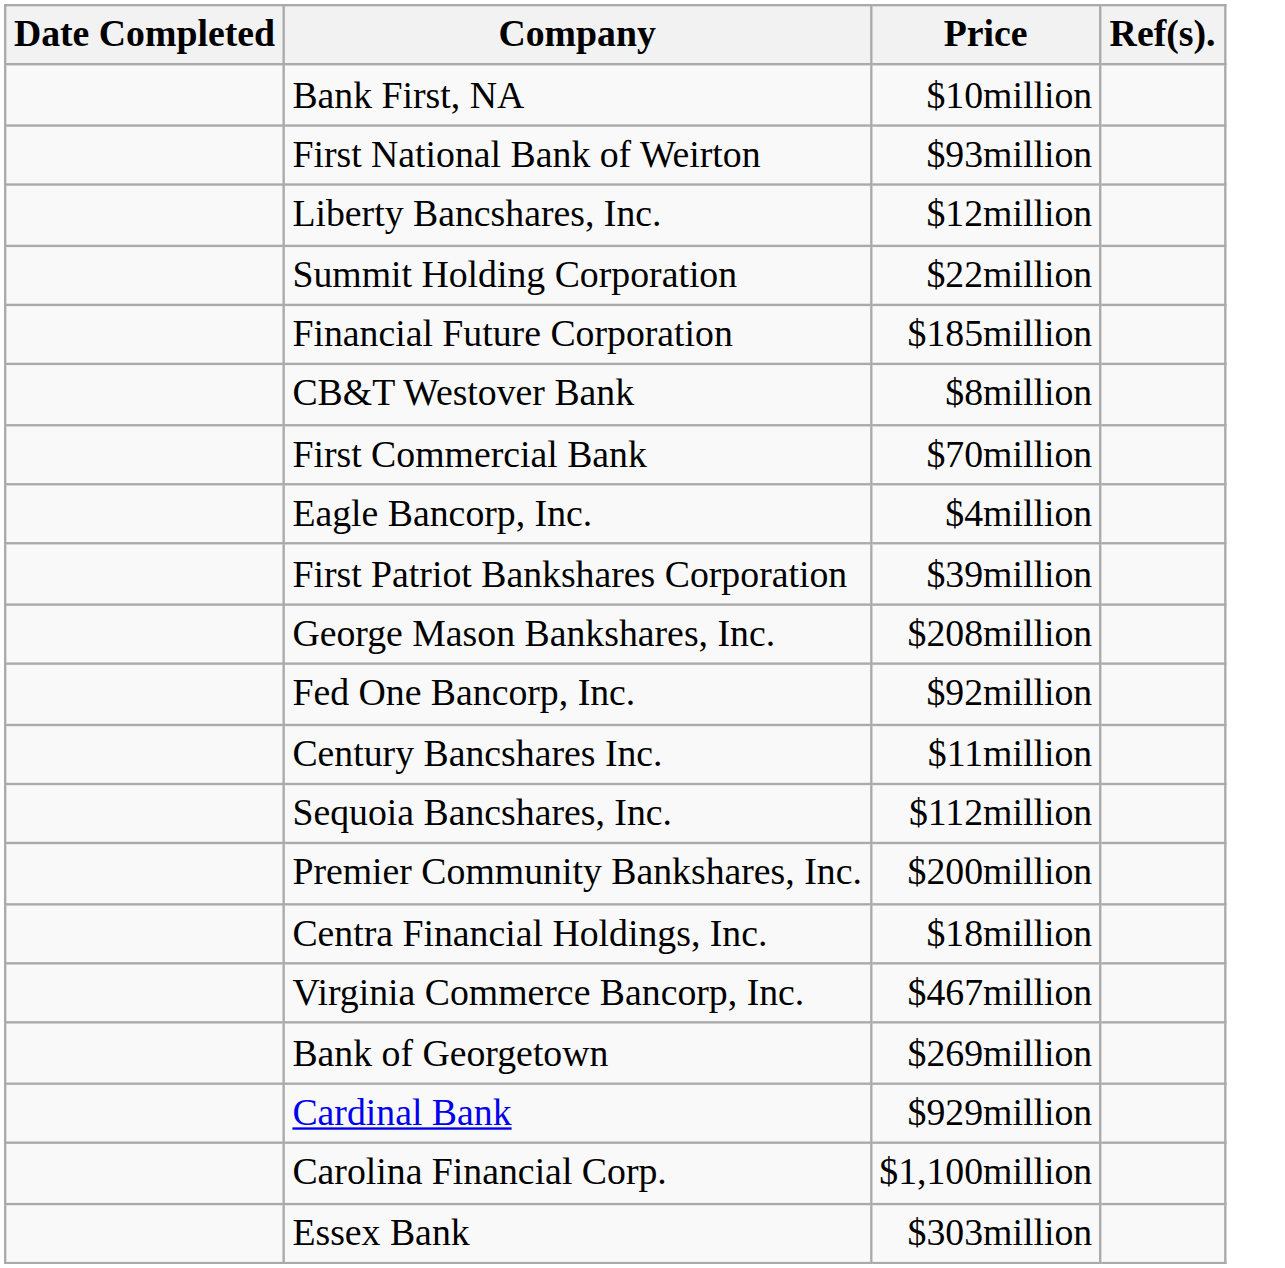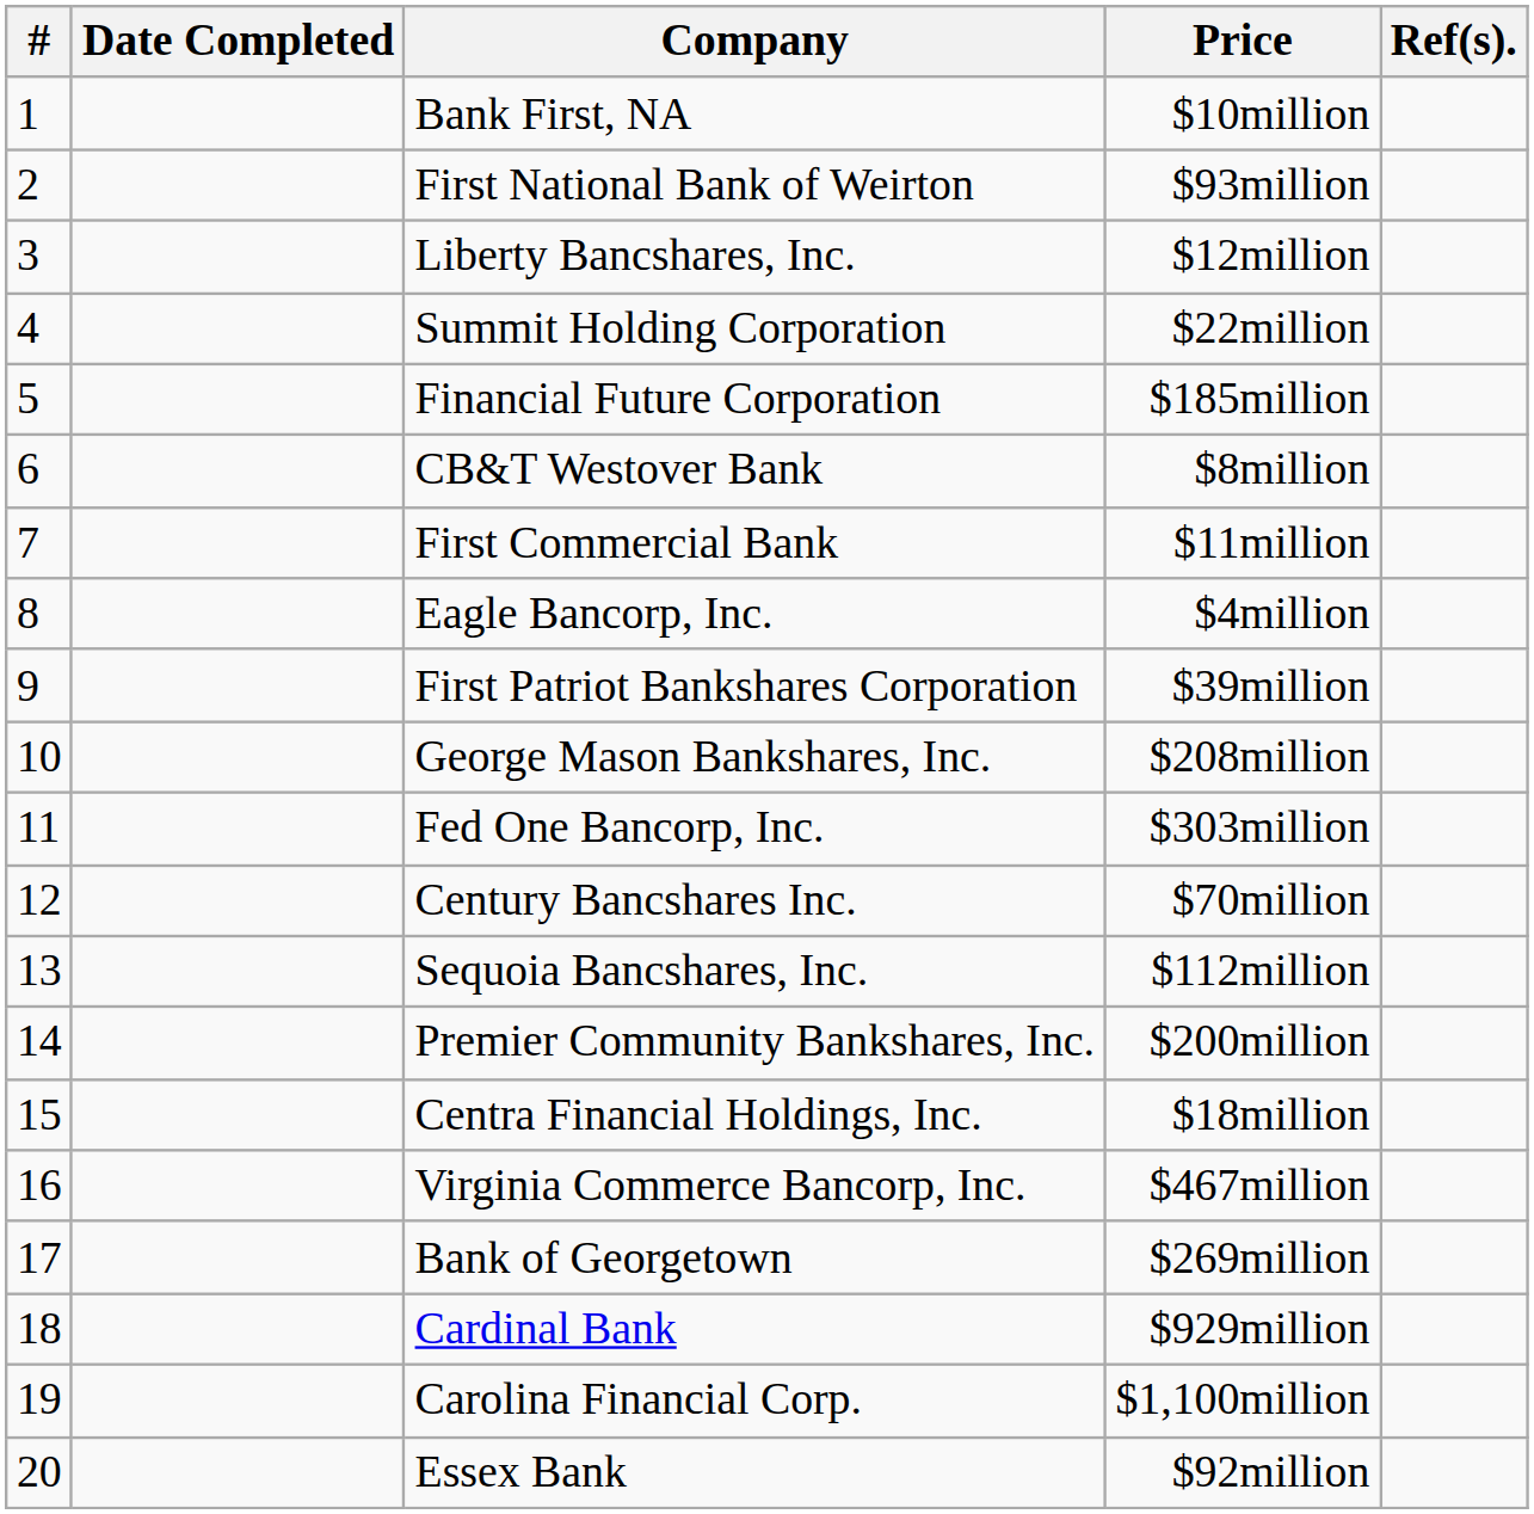+ column: # | 1 | 2 | 3 | 4 | 5 | 6 | 7 | 8 | 9 | 10 | 11 | 12 | 13 | 14 | 15 | 16 | 17 | 18 | 19 | 20
First Commercial Bank | Price: $70million -> $11million
Fed One Bancorp, Inc. | Price: $92million -> $303million
Century Bancshares Inc. | Price: $11million -> $70million
Essex Bank | Price: $303million -> $92million
